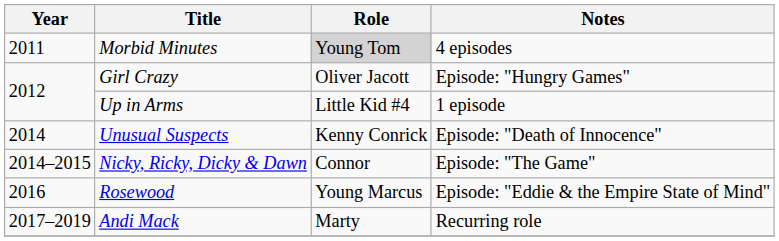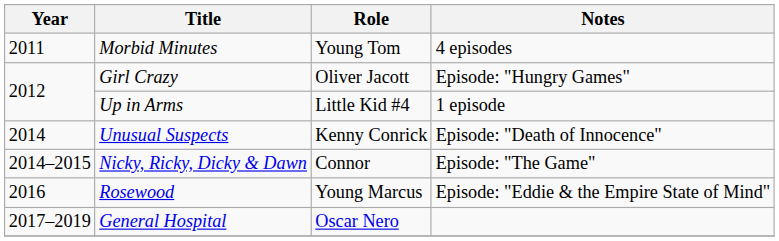Morbid Minutes | Role: lightgrey background -> no background
- row: 2017–2019 | Andi Mack | Marty | Recurring role
+ row: 2017–2019 | General Hospital | Oscar Nero
